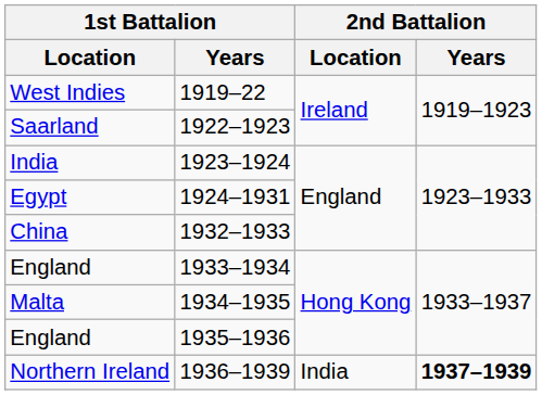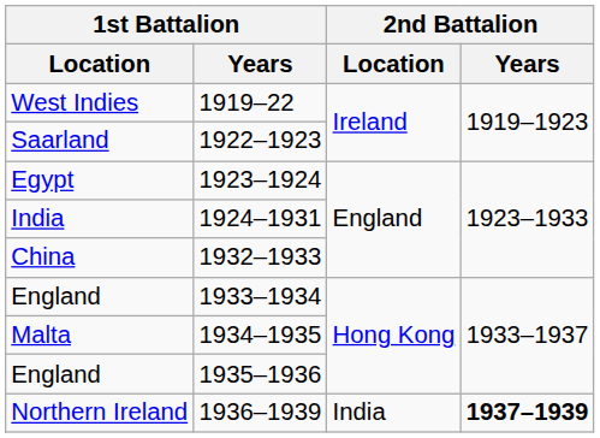1923–1924 | 1st Battalion / Location: India -> Egypt
1924–1931 | 1st Battalion / Location: Egypt -> India
